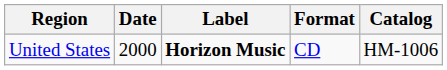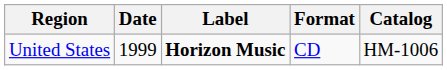United States | Date: 2000 -> 1999
